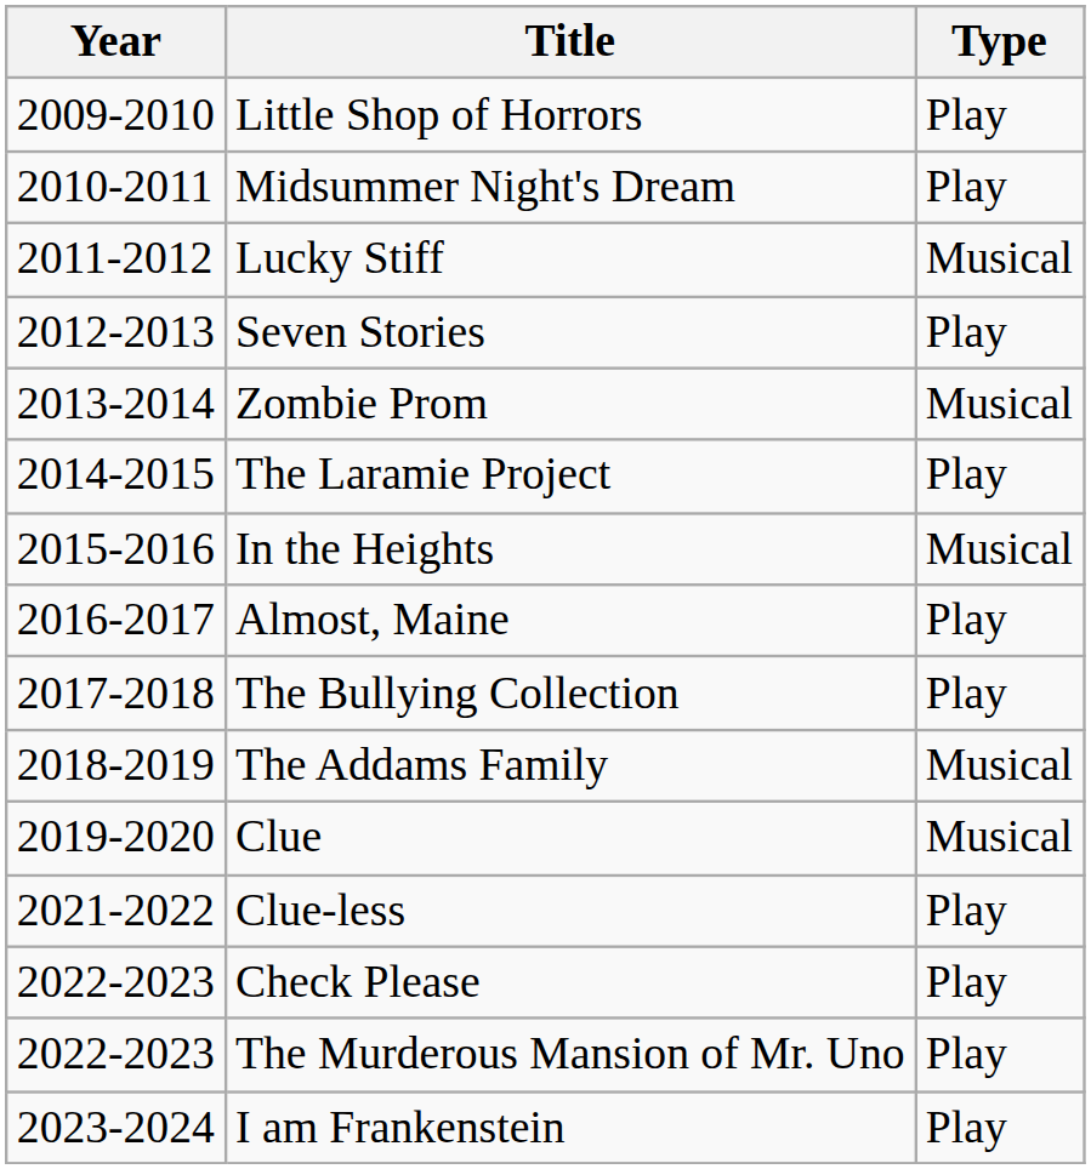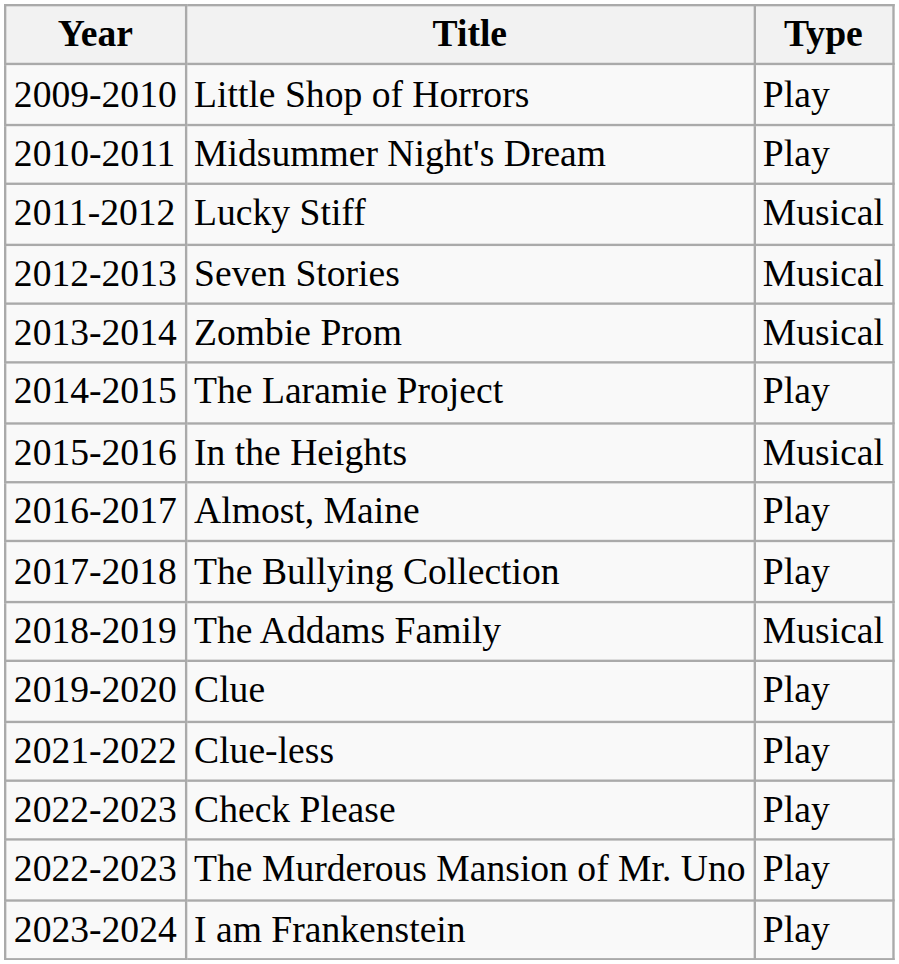Seven Stories | Type: Play -> Musical
Clue | Type: Musical -> Play
